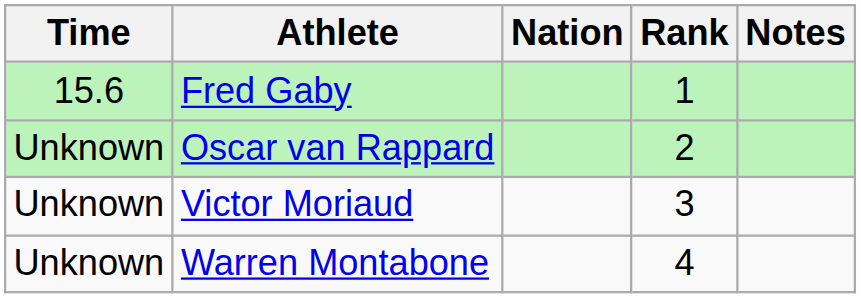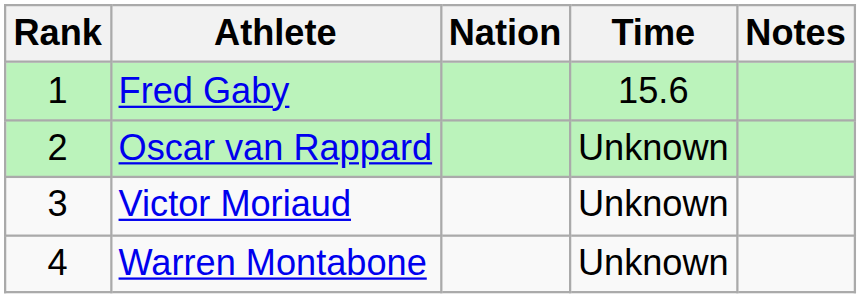columns swapped: Rank <-> Time
